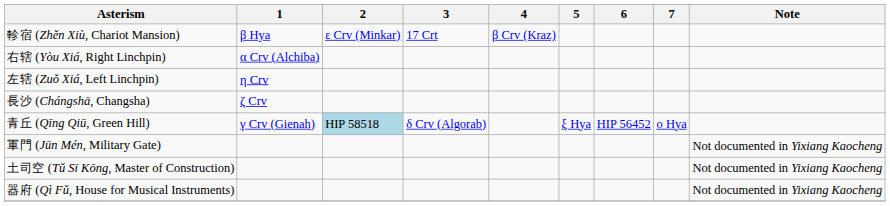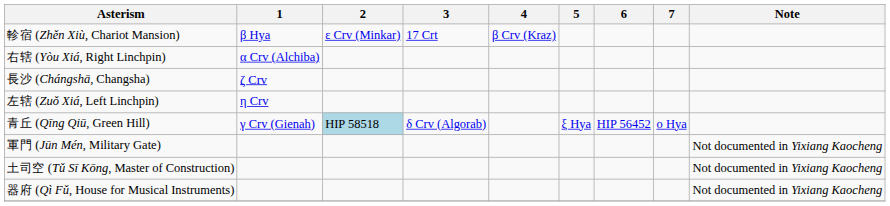rows swapped: 左辖 (Zuǒ Xiá, Left Linchpin) <-> 長沙 (Chángshā, Changsha)
